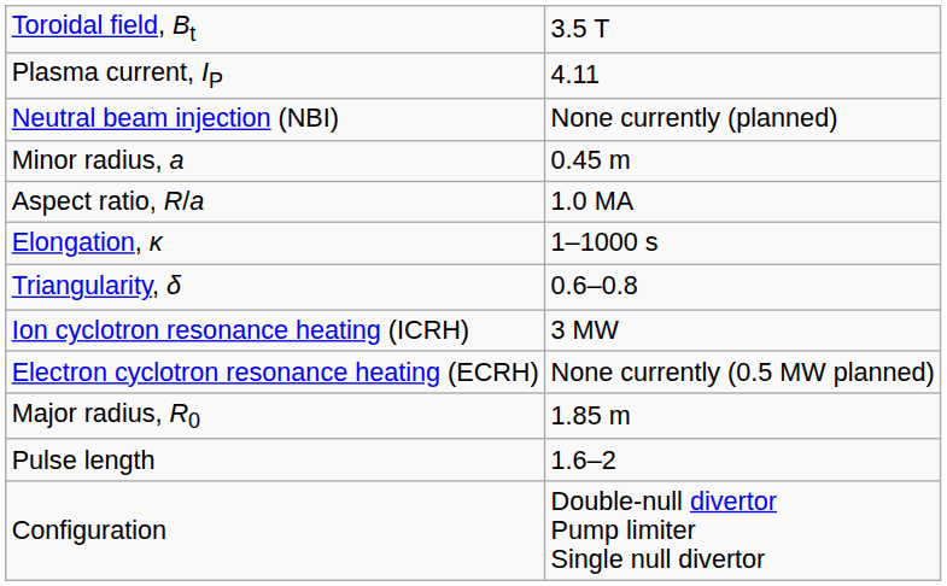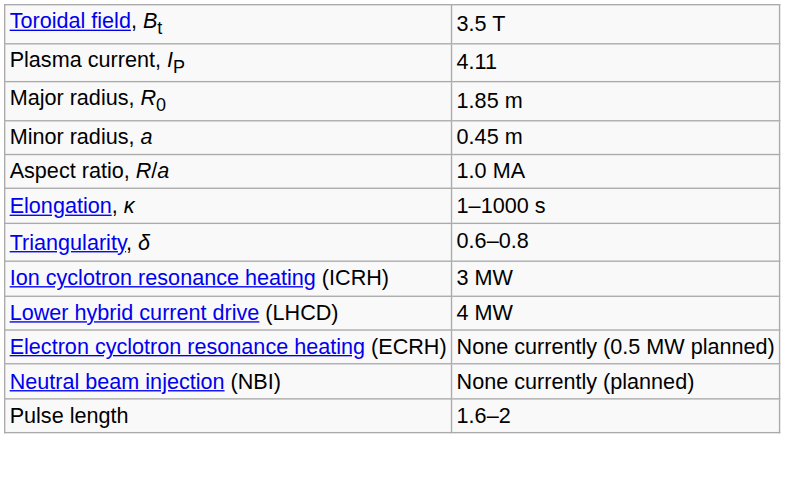rows swapped: Major radius, R0 <-> Neutral beam injection (NBI)
+ row: Lower hybrid current drive (LHCD) | 4 MW
- row: Configuration | Double-null divertor Pump limiter Single null divertor
